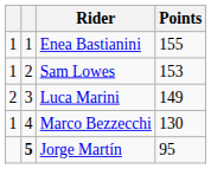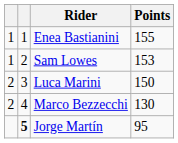Luca Marini | Points: 149 -> 150
Marco Bezzecchi | column 1: 1 -> 2
